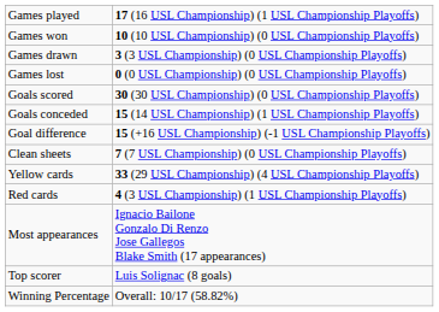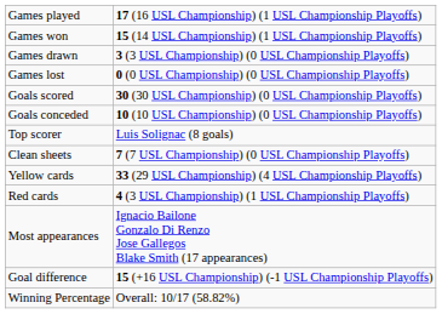Games won | column 2: 10 (10 USL Championship) (0 USL Championship Playoffs) -> 15 (14 USL Championship) (1 USL Championship Playoffs)
Goals conceded | column 2: 15 (14 USL Championship) (1 USL Championship Playoffs) -> 10 (10 USL Championship) (0 USL Championship Playoffs)
rows swapped: Goal difference <-> Top scorer
